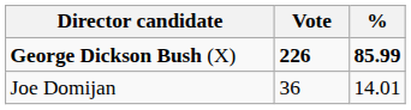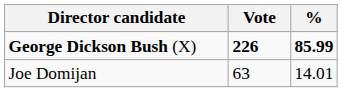Joe Domijan | Vote: 36 -> 63
